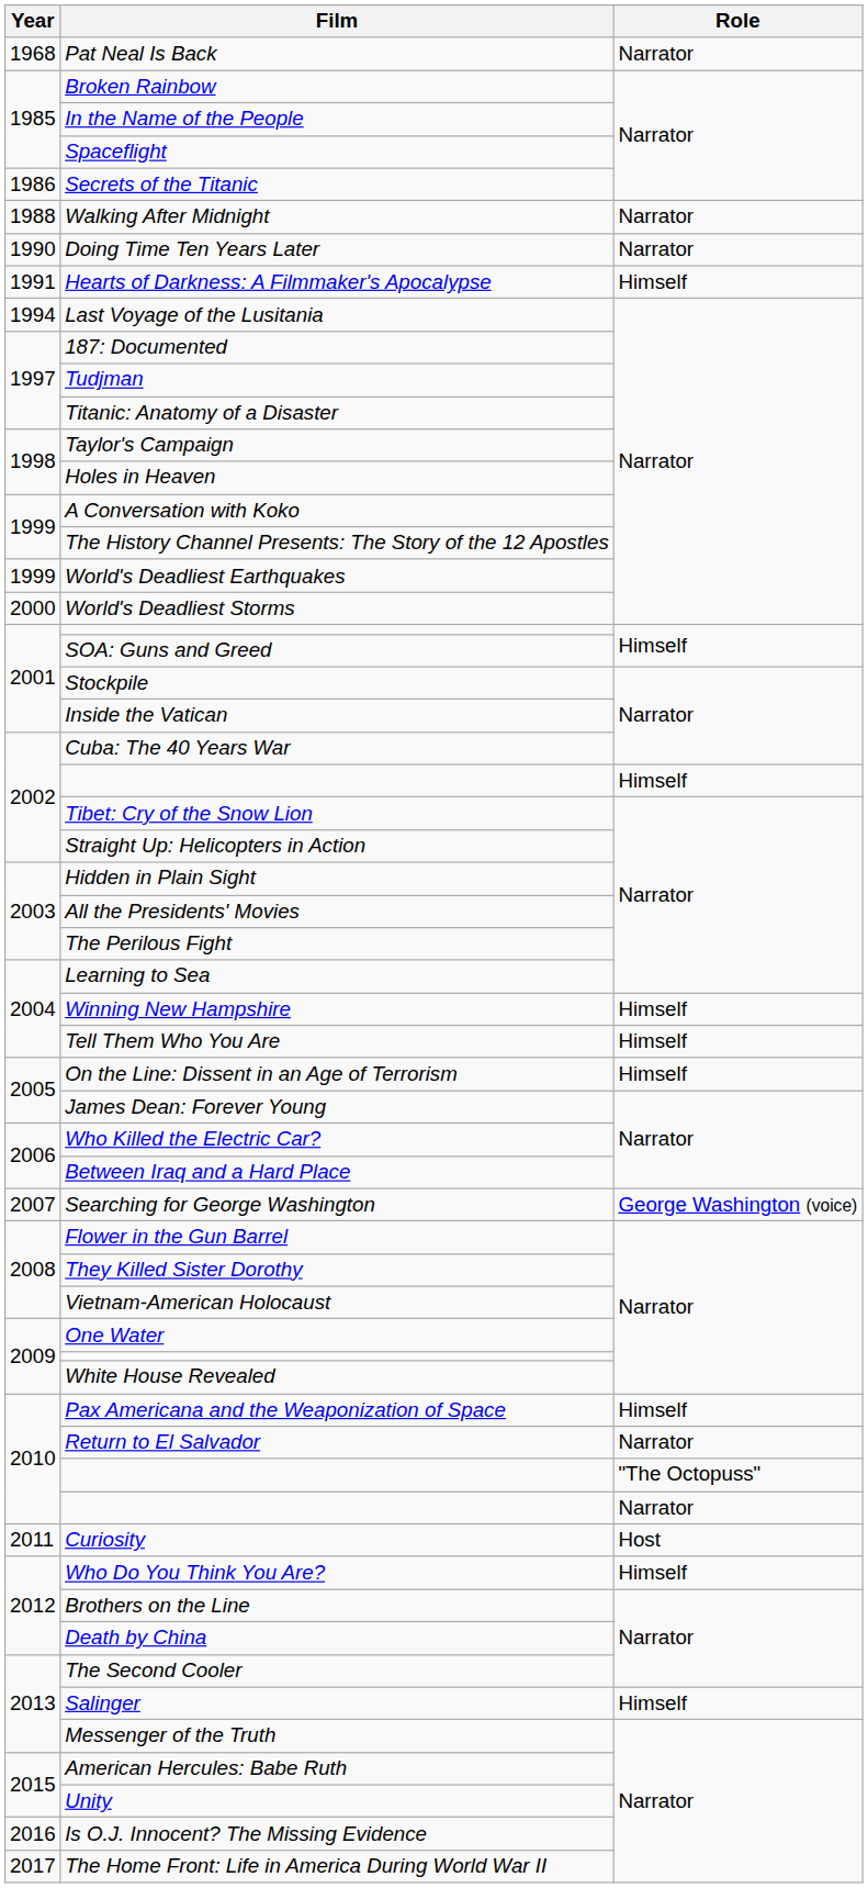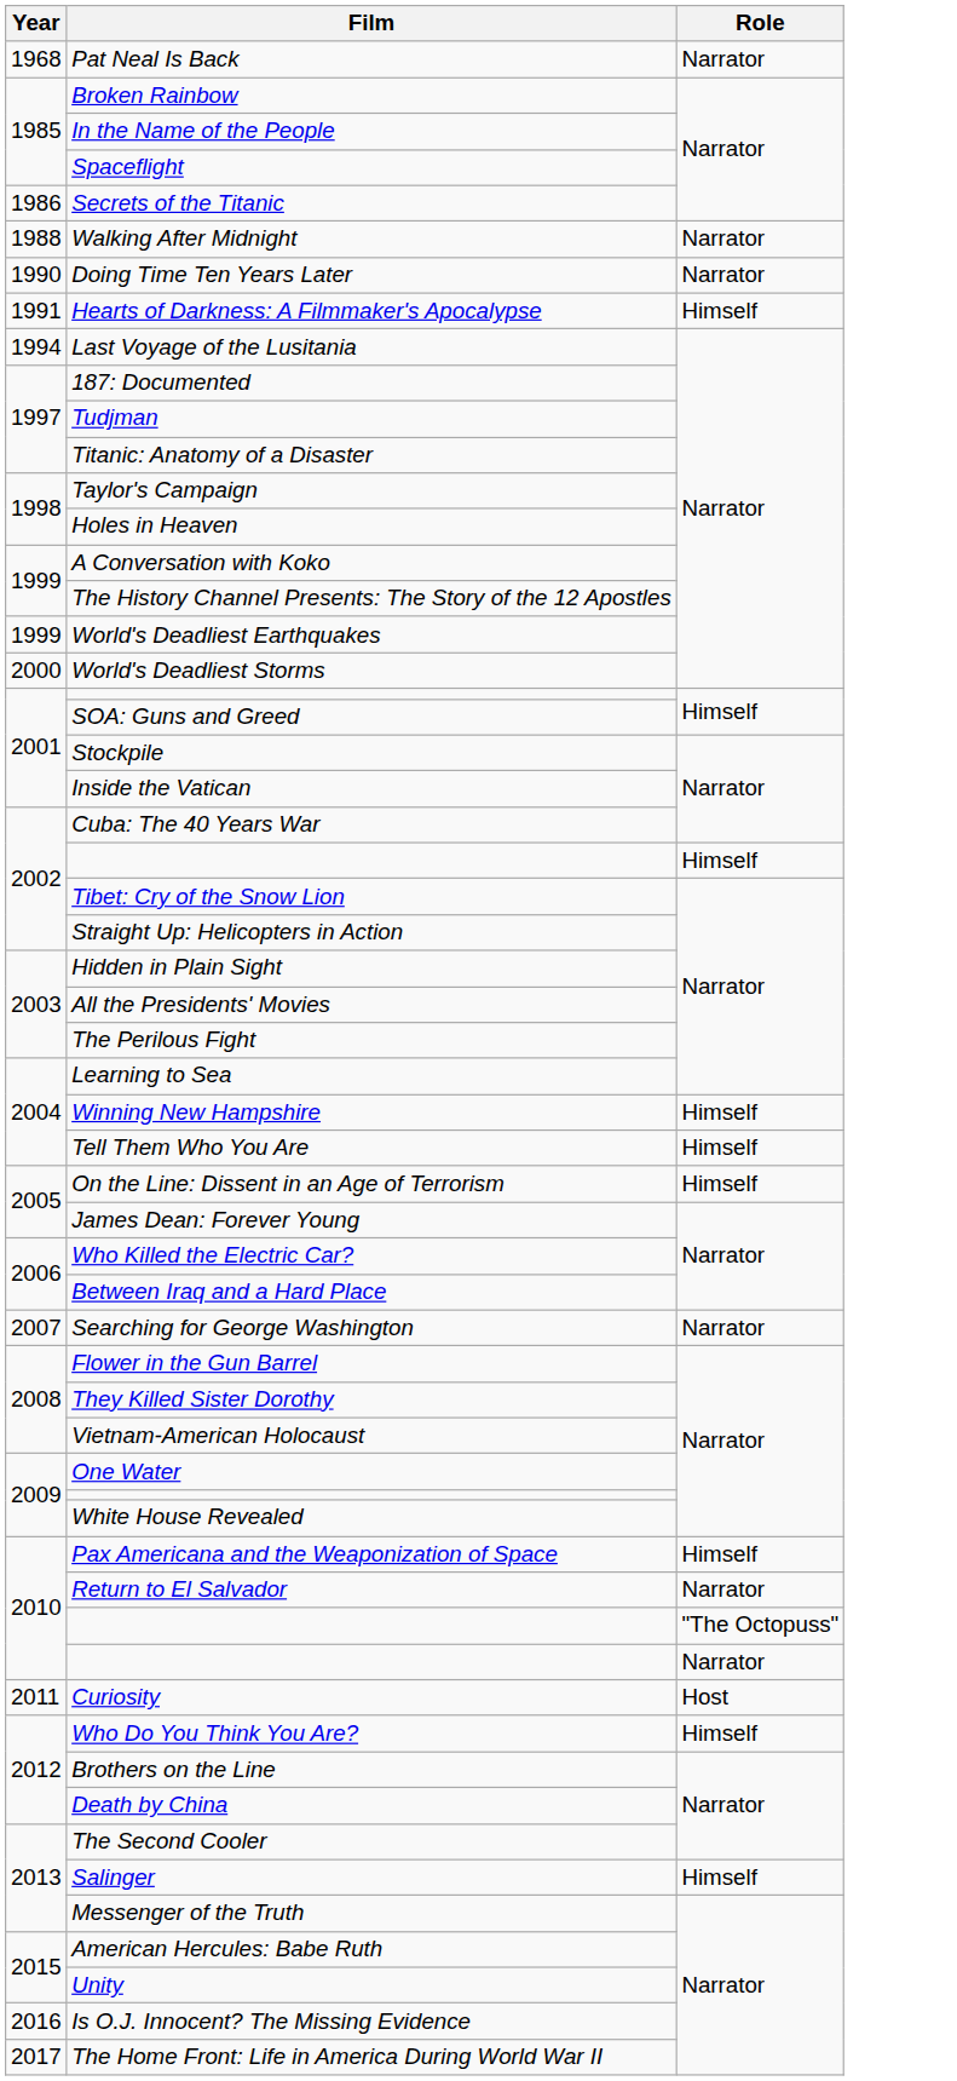Searching for George Washington | Role: George Washington (voice) -> Narrator
